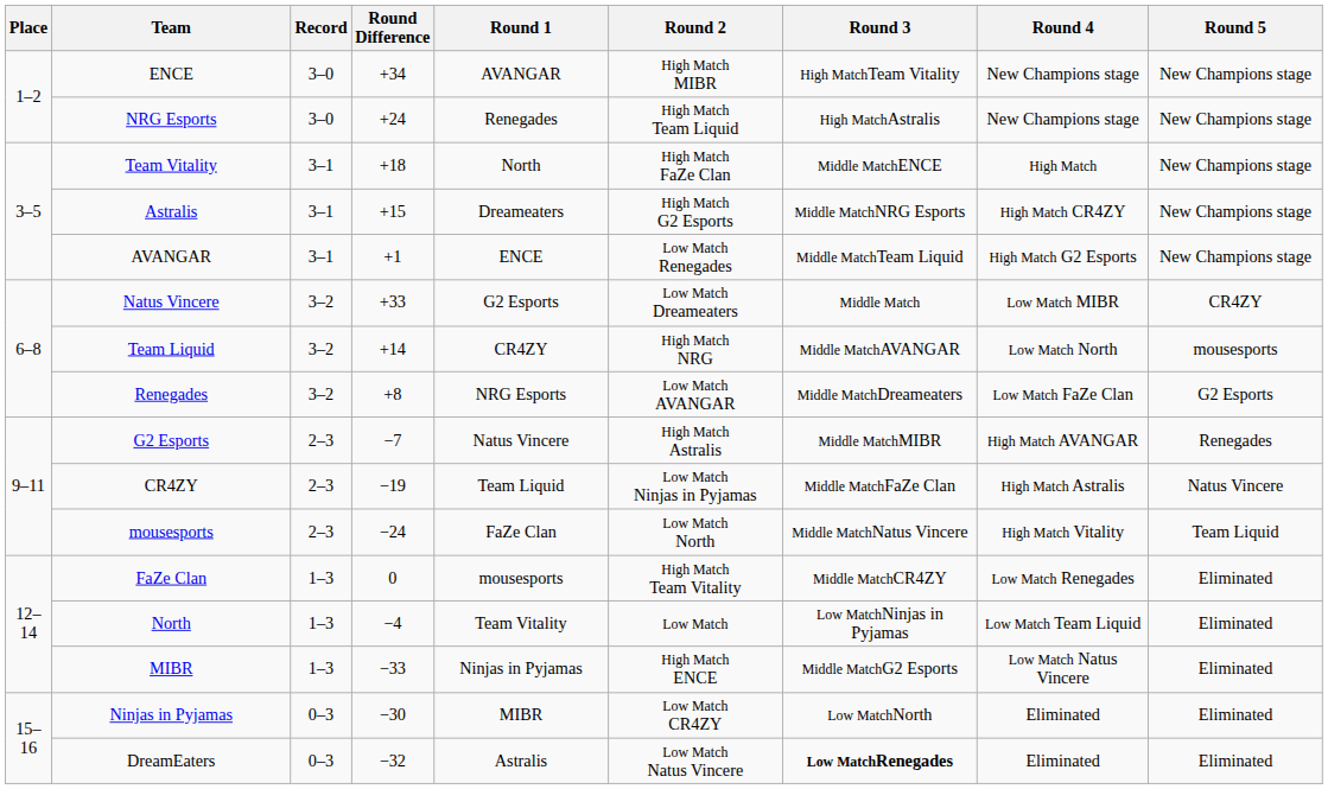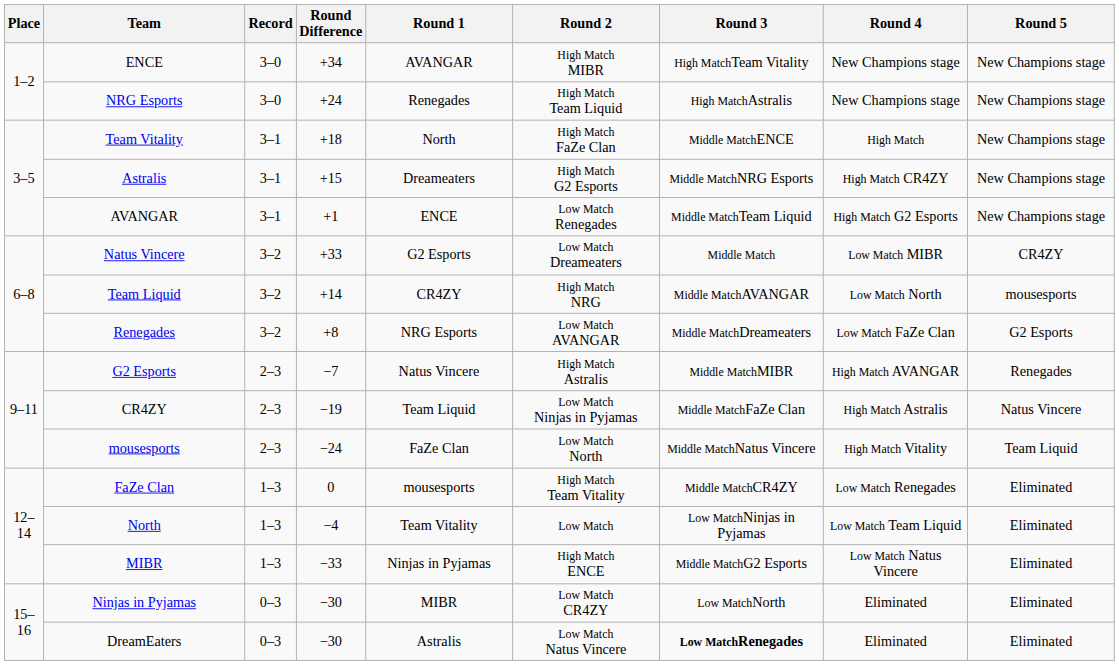DreamEaters | Round Difference: −32 -> −30
